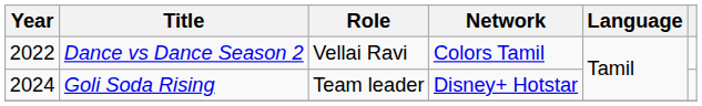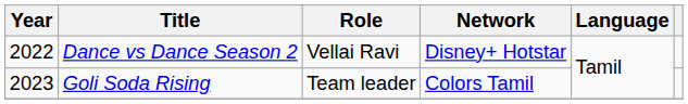Dance vs Dance Season 2 | Network: Colors Tamil -> Disney+ Hotstar
Goli Soda Rising | Year: 2024 -> 2023
Goli Soda Rising | Network: Disney+ Hotstar -> Colors Tamil
